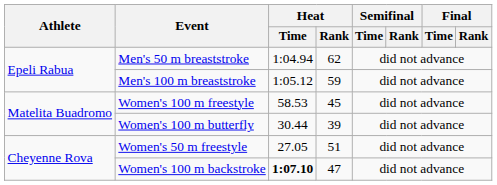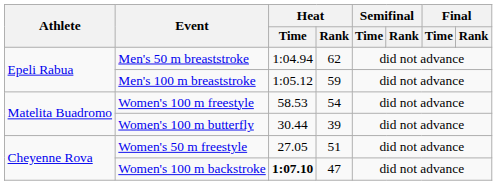Women's 100 m freestyle | Heat / Rank: 45 -> 54
